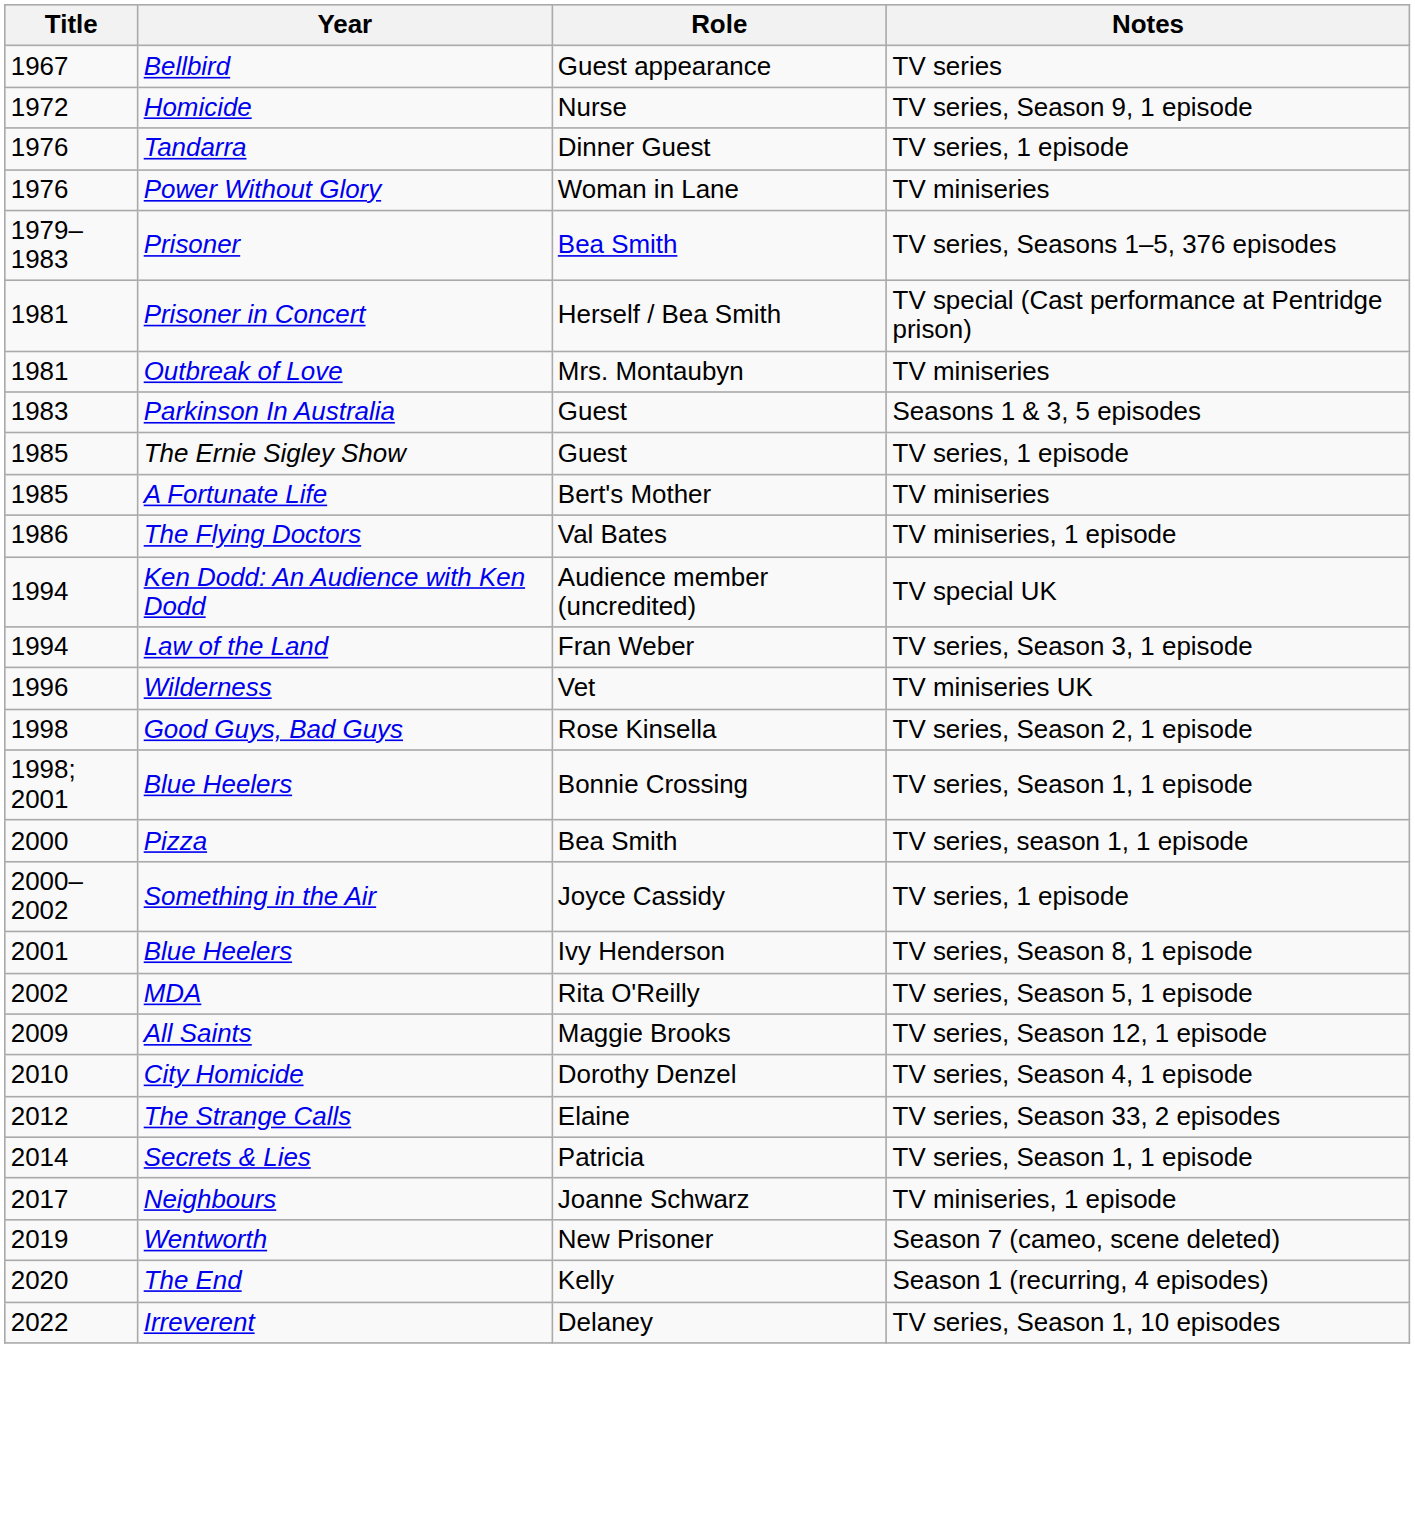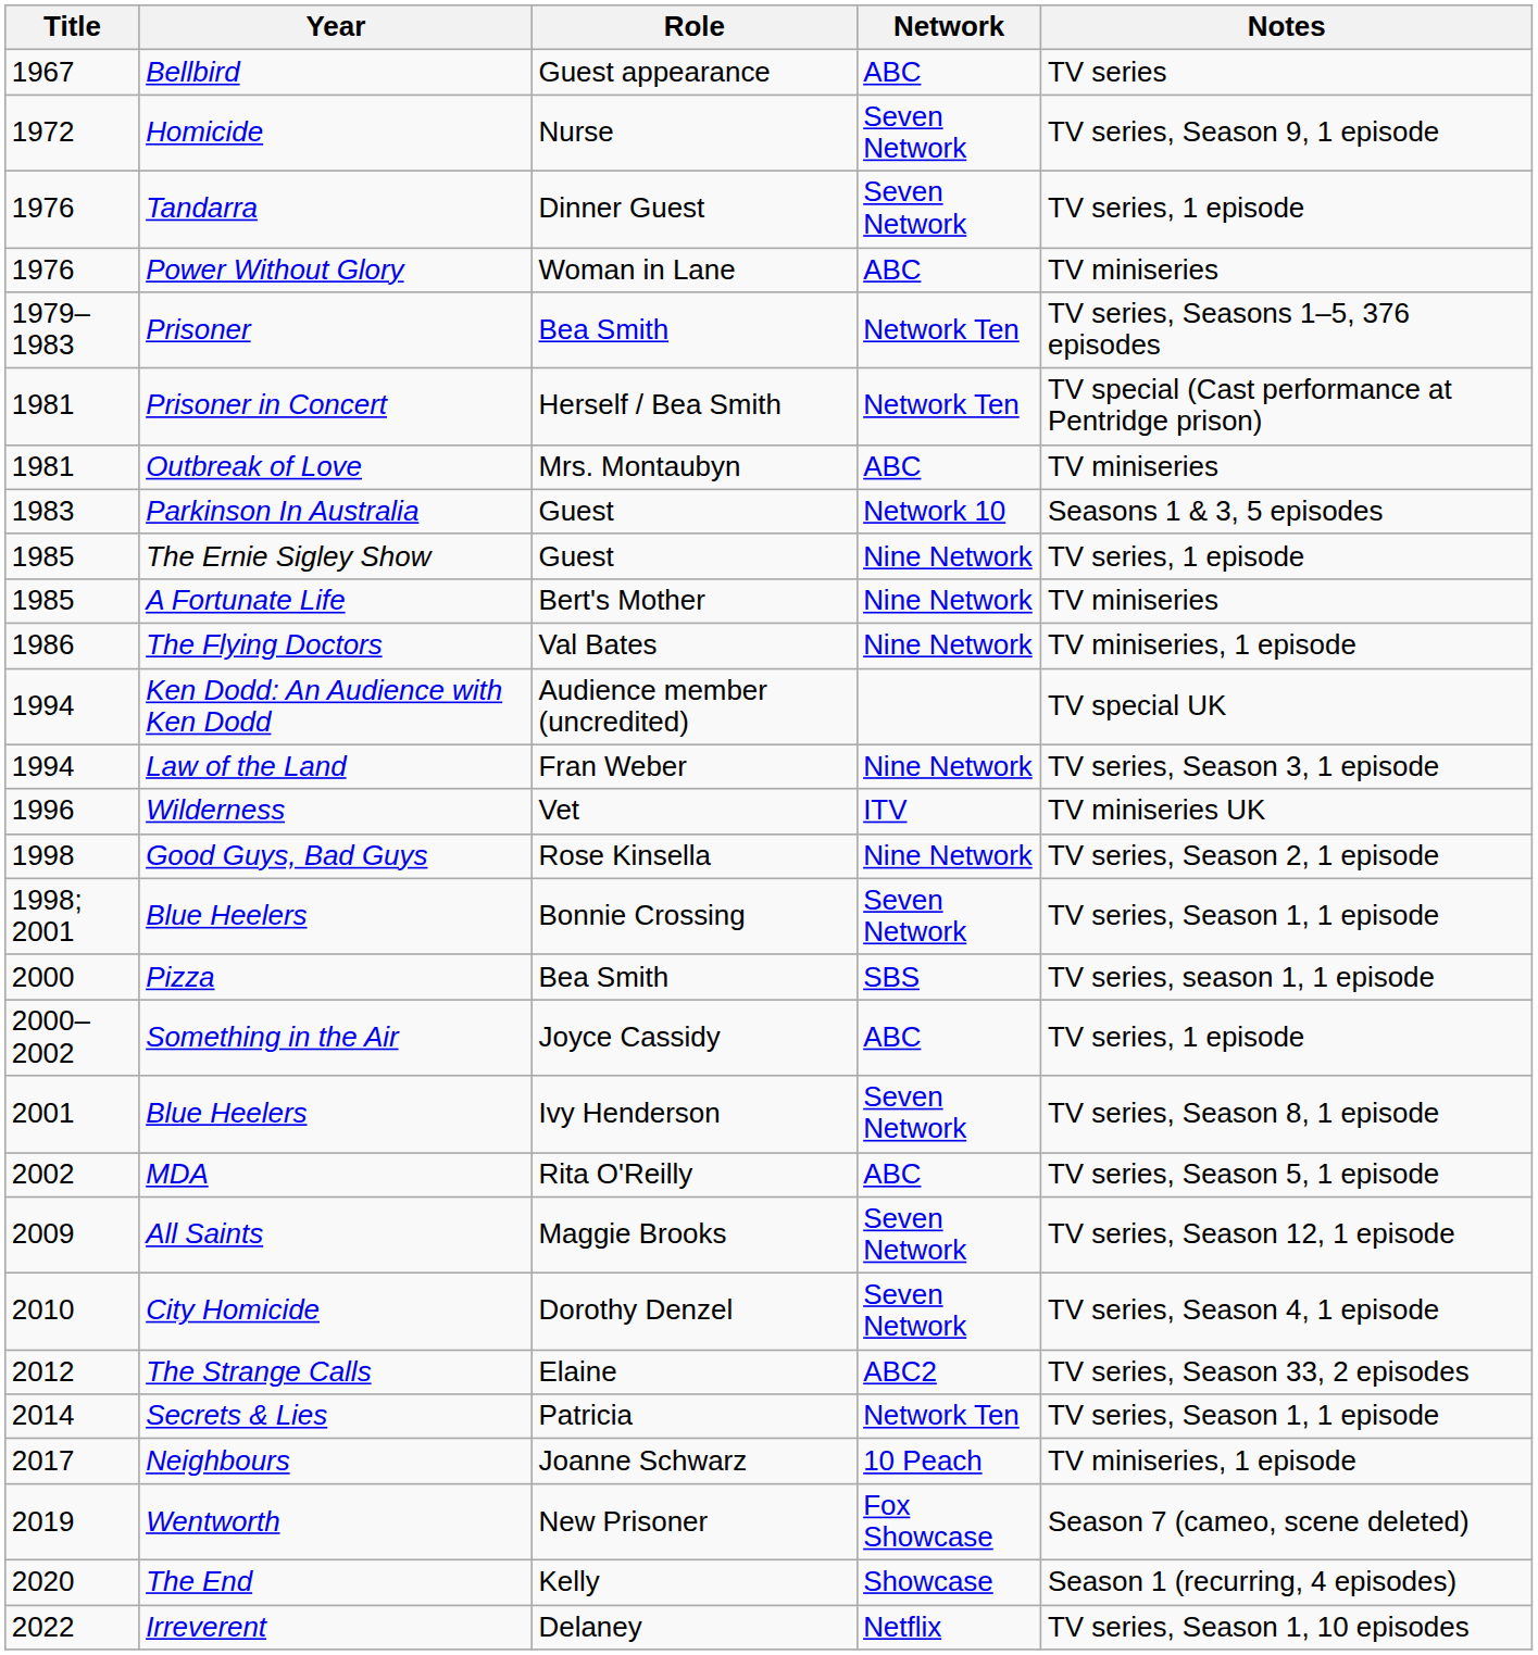+ column: Network | ABC | Seven Network | Seven Network | ABC | Network Ten | Network Ten | ABC | Network 10 | Nine Network | Nine Network | Nine Network | Nine Network | ITV | Nine Network | Seven Network | SBS | ABC | Seven Network | ABC | Seven Network | Seven Network | ABC2 | Network Ten | 10 Peach | Fox Showcase | Showcase | Netflix
